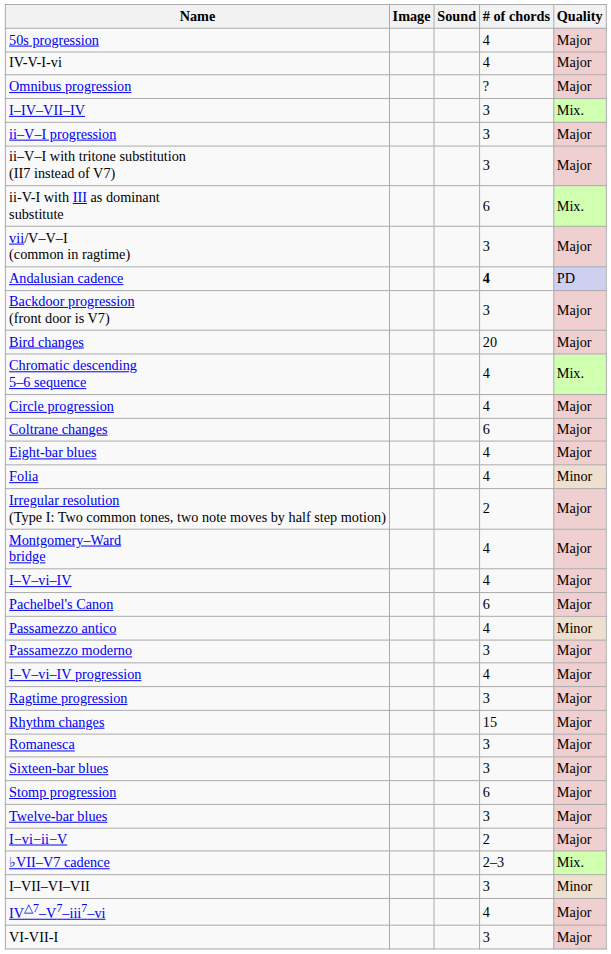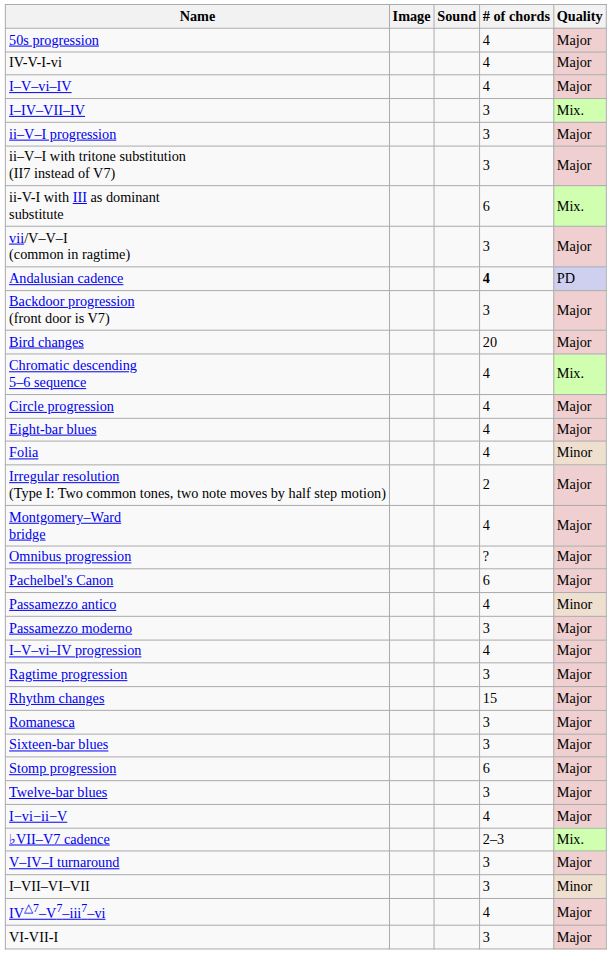rows swapped: I–V–vi–IV <-> Omnibus progression
- row: Coltrane changes | 6 | Major
I−vi−ii−V | # of chords: 2 -> 4
+ row: V–IV–I turnaround | 3 | Major
